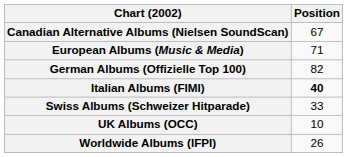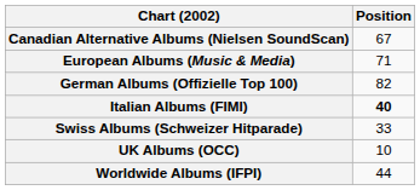Worldwide Albums (IFPI) | Position: 26 -> 44
